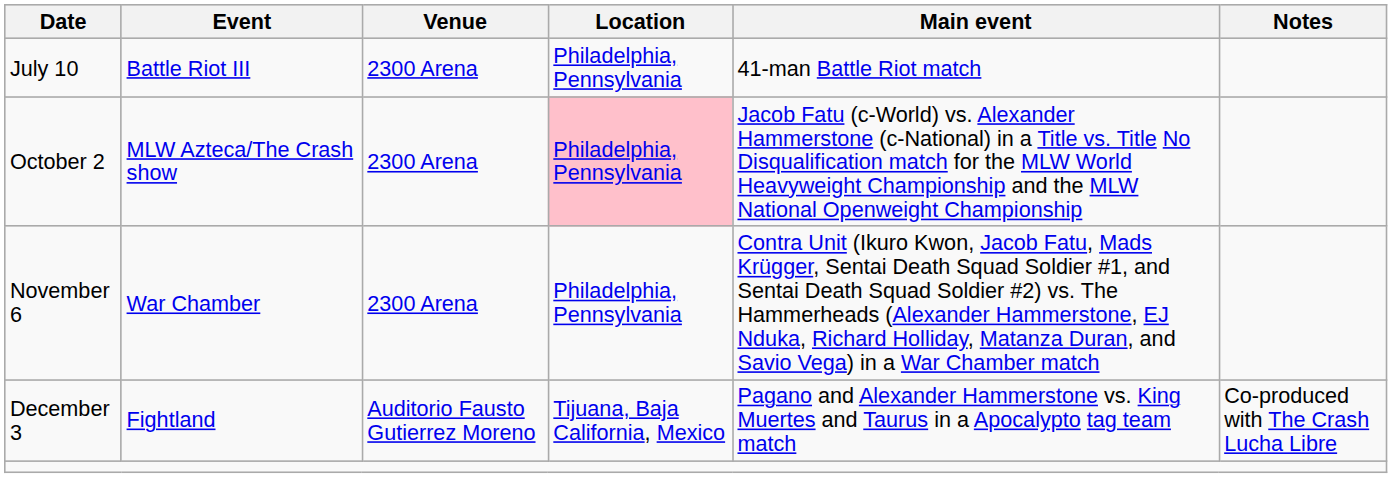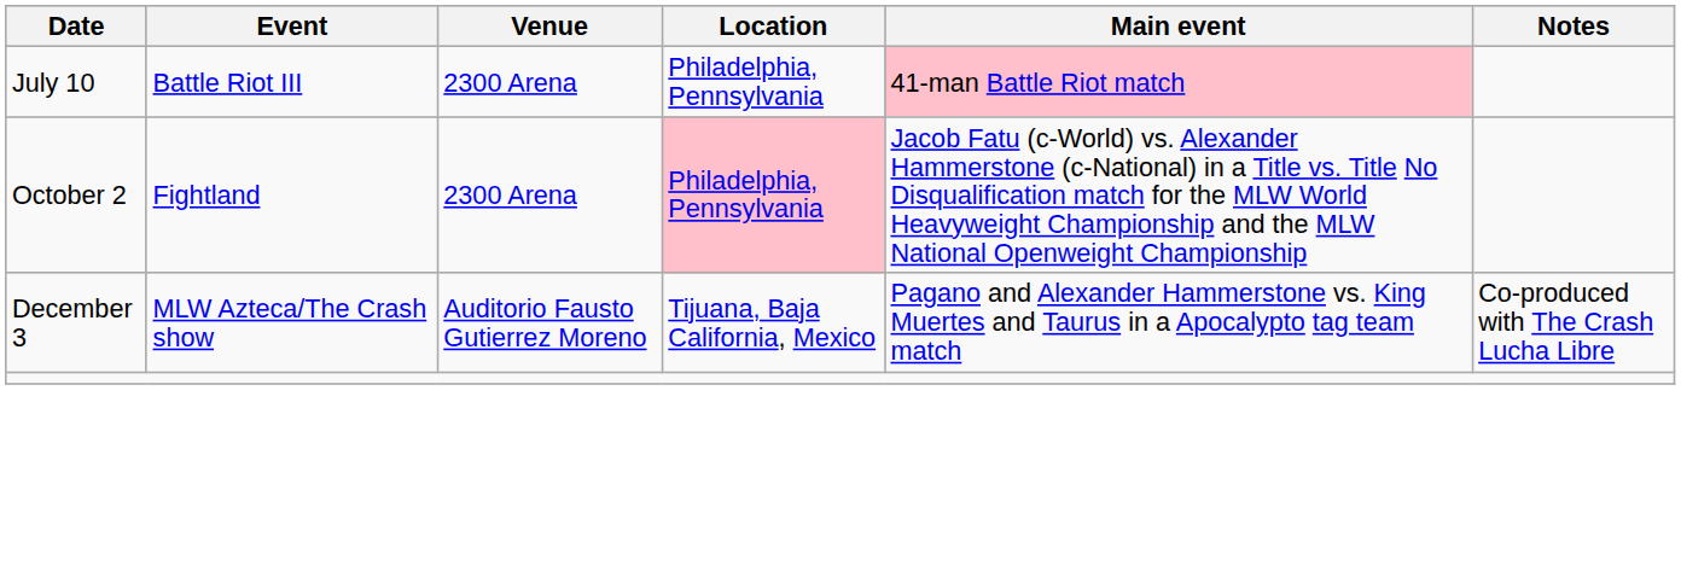July 10 | Main event: no background -> pink background
October 2 | Event: MLW Azteca/The Crash show -> Fightland
- row: November 6 | War Chamber | 2300 Arena | Philadelphia, Pennsylvania | Contra Unit (Ikuro Kwon, Jacob Fatu, Mads Krügger, Sentai Death Squad Soldier #1, and Sentai Death Squad Soldier #2) vs. The Hammerheads (Alexander Hammerstone, EJ Nduka, Richard Holliday, Matanza Duran, and Savio Vega) in a War Chamber match
December 3 | Event: Fightland -> MLW Azteca/The Crash show
